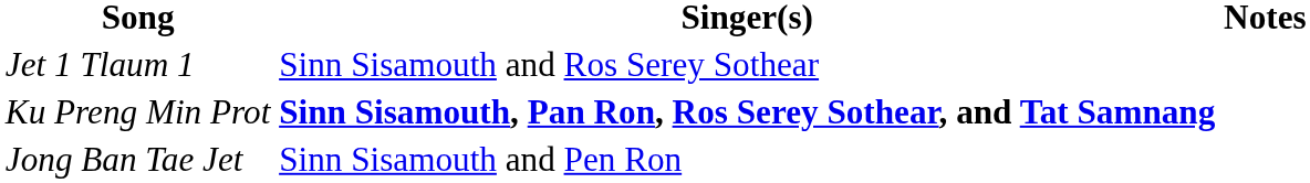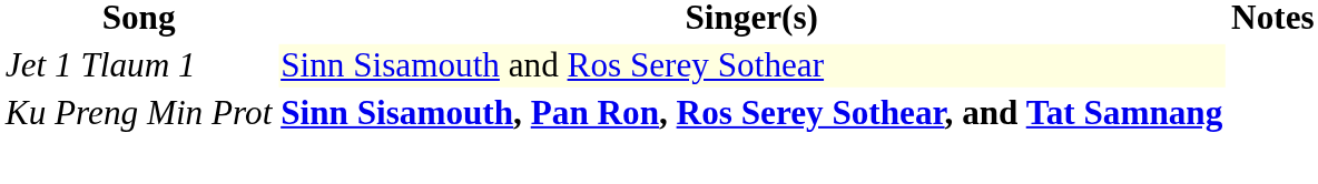Jet 1 Tlaum 1 | Singer(s): no background -> lightyellow background
- row: Jong Ban Tae Jet | Sinn Sisamouth and Pen Ron
